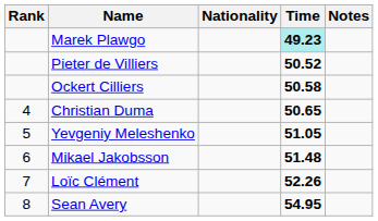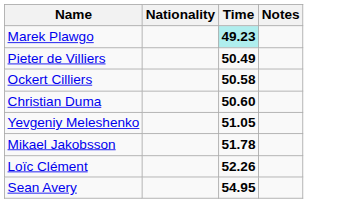- column: Rank | 4 | 5 | 6 | 7 | 8
Pieter de Villiers | Time: 50.52 -> 50.49
Christian Duma | Time: 50.65 -> 50.60
Mikael Jakobsson | Time: 51.48 -> 51.78
